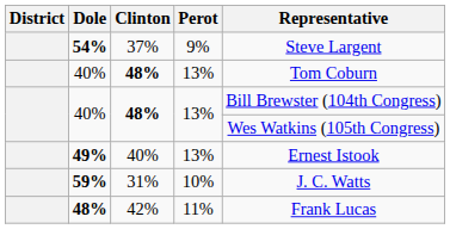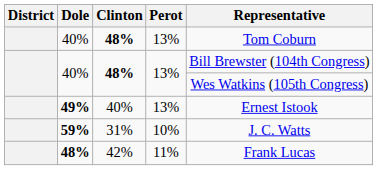- row: 54% | 37% | 9% | Steve Largent
